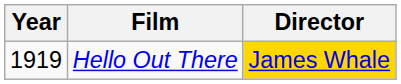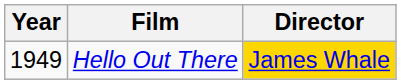Hello Out There | Year: 1919 -> 1949
